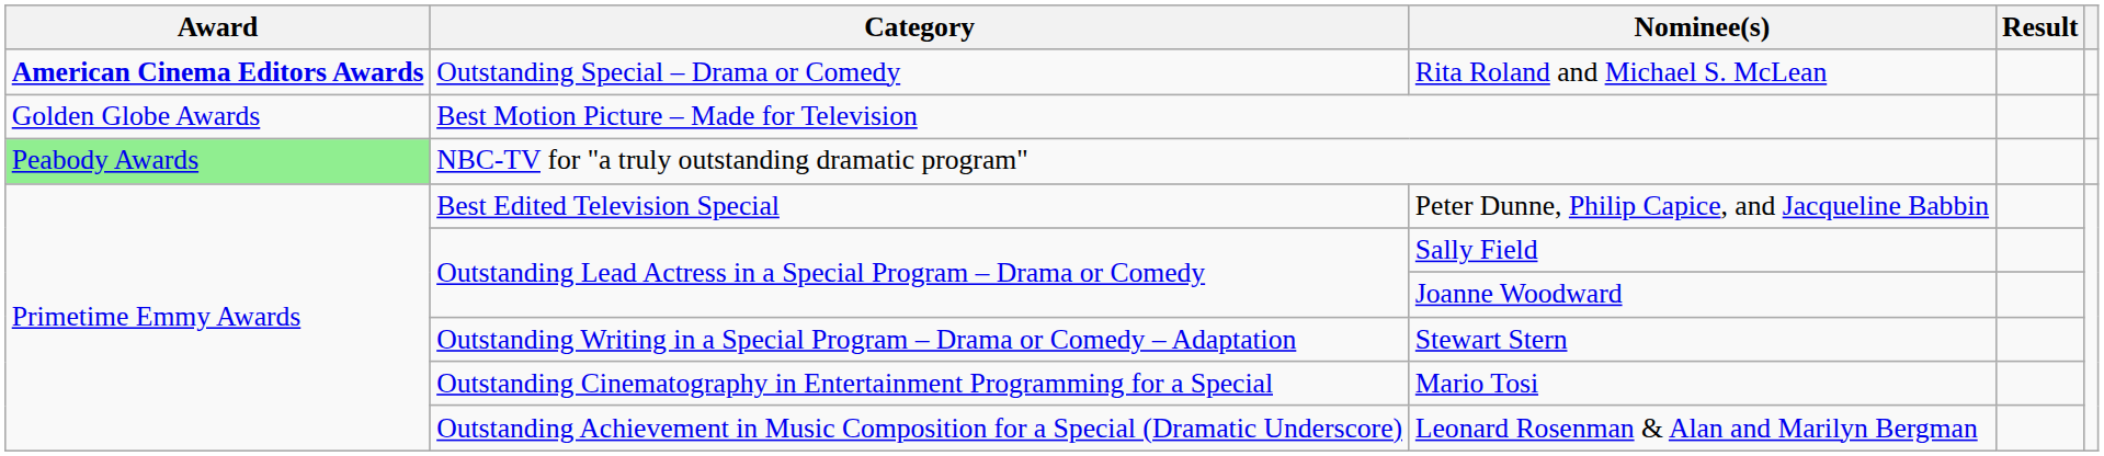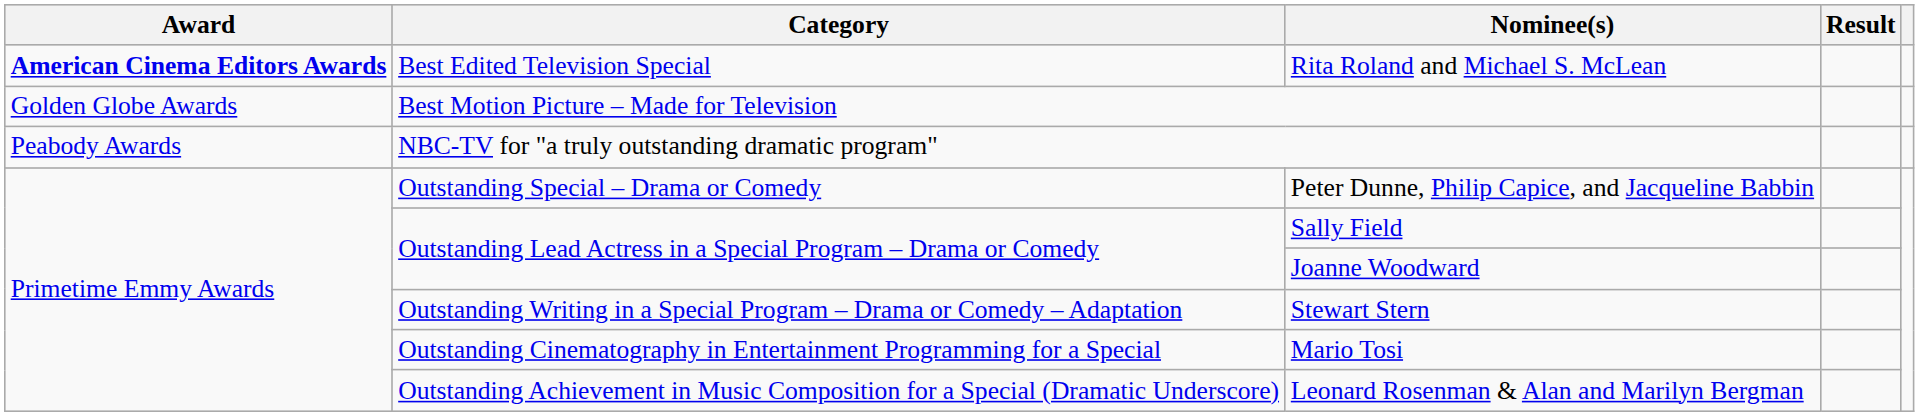Rita Roland and Michael S. McLean | Category: Outstanding Special – Drama or Comedy -> Best Edited Television Special
NBC-TV for "a truly outstanding dramatic program" | Award: lightgreen background -> no background
Peter Dunne, Philip Capice, and Jacqueline Babbin | Category: Best Edited Television Special -> Outstanding Special – Drama or Comedy
